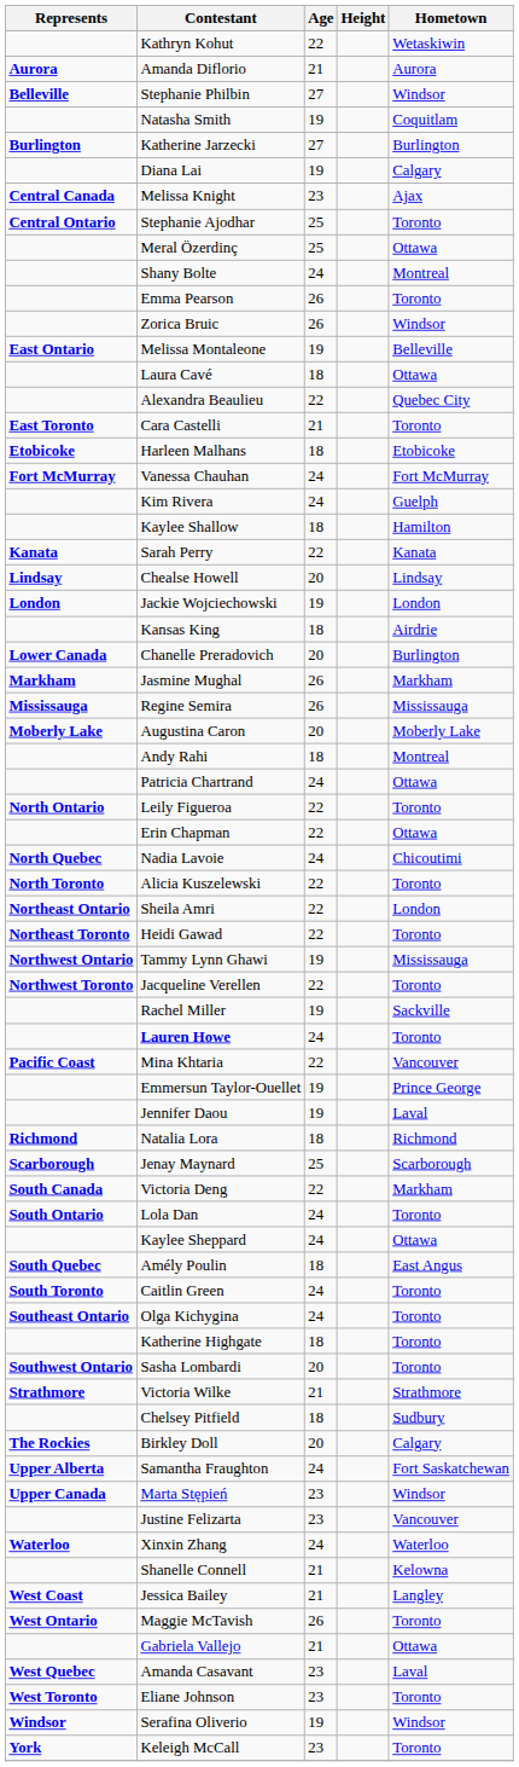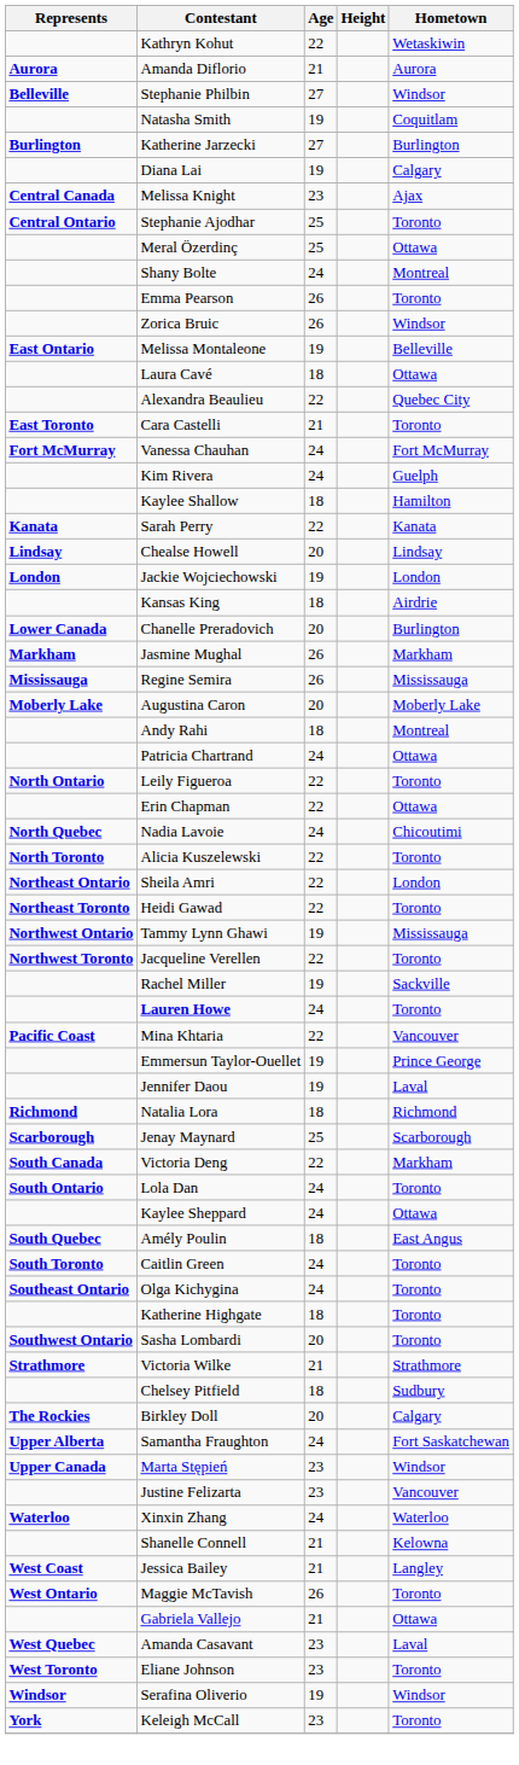- row: Etobicoke | Harleen Malhans | 18 | Etobicoke
